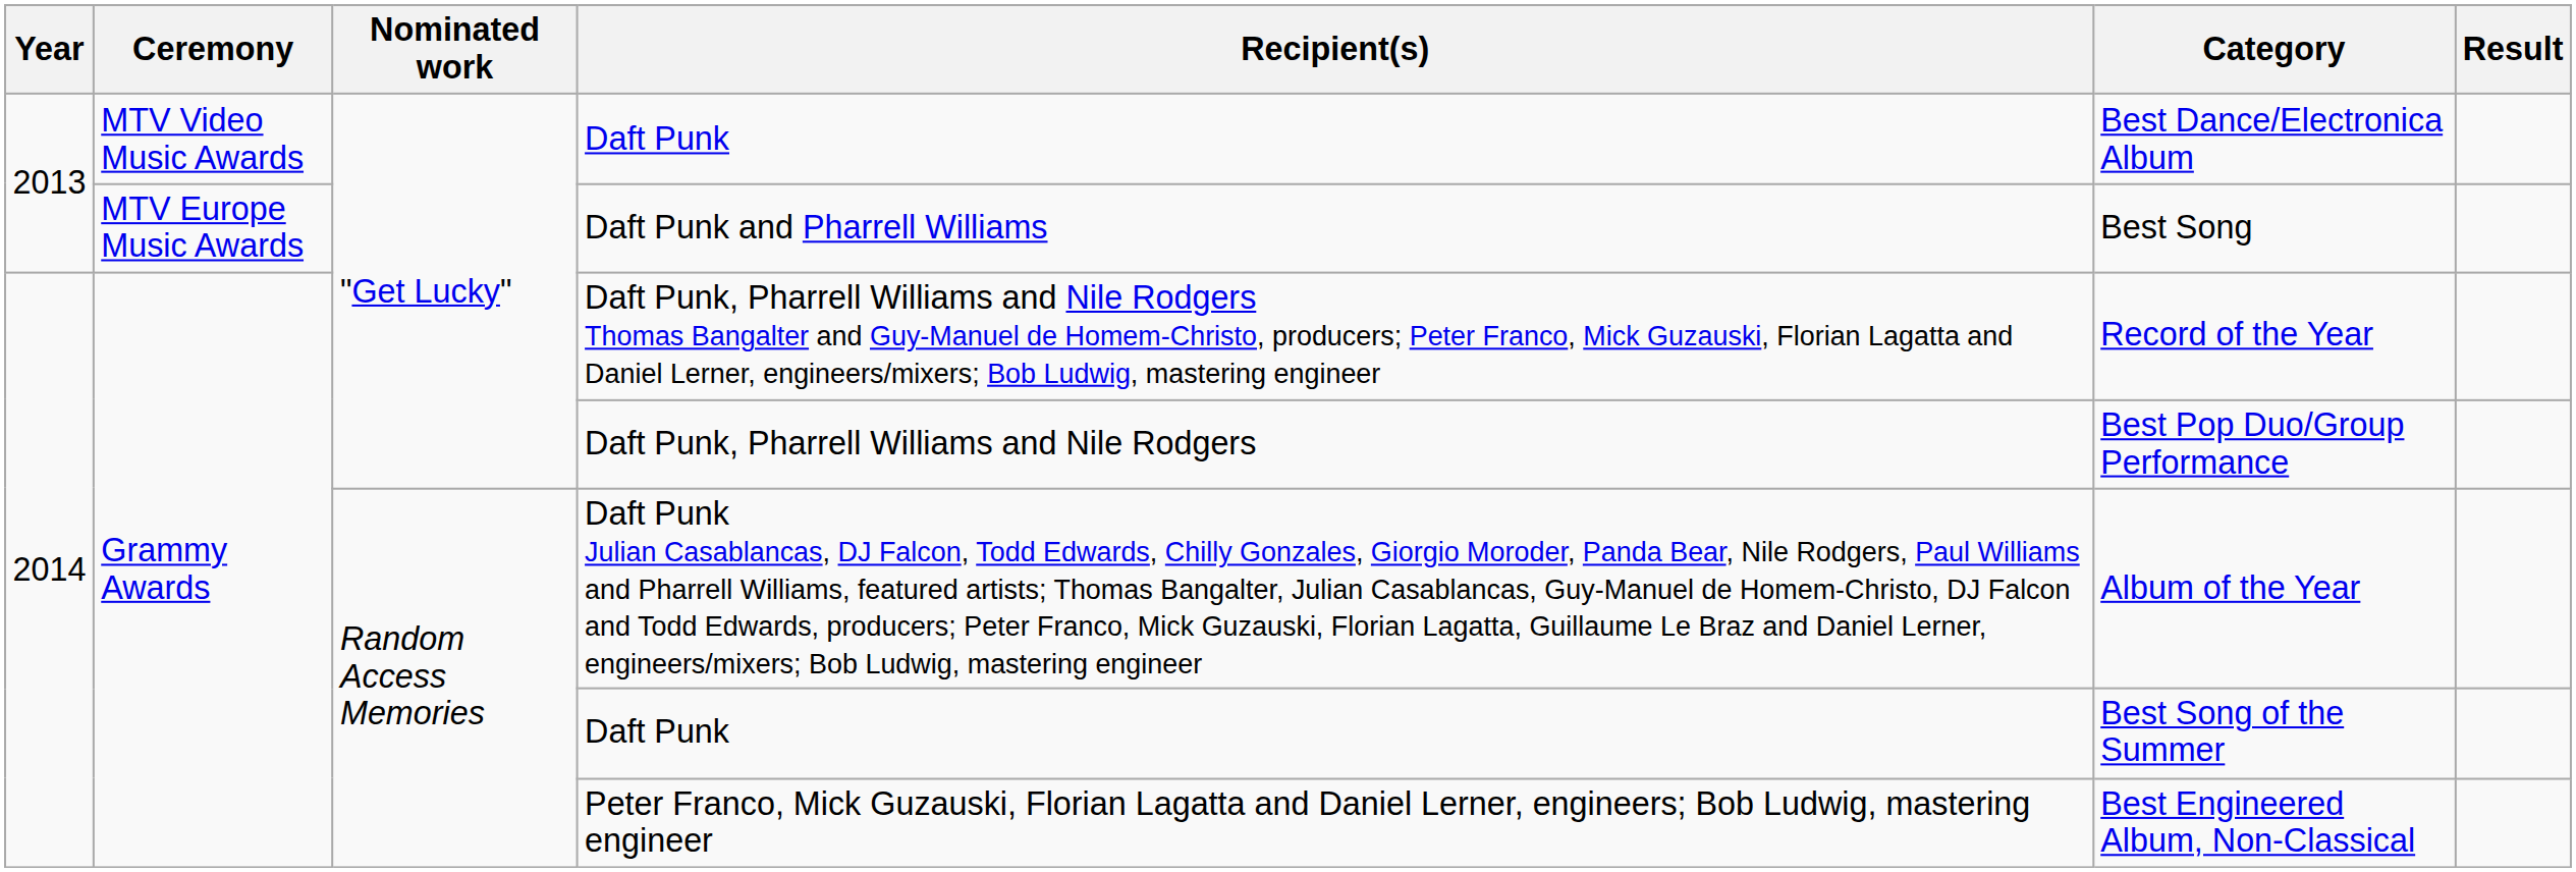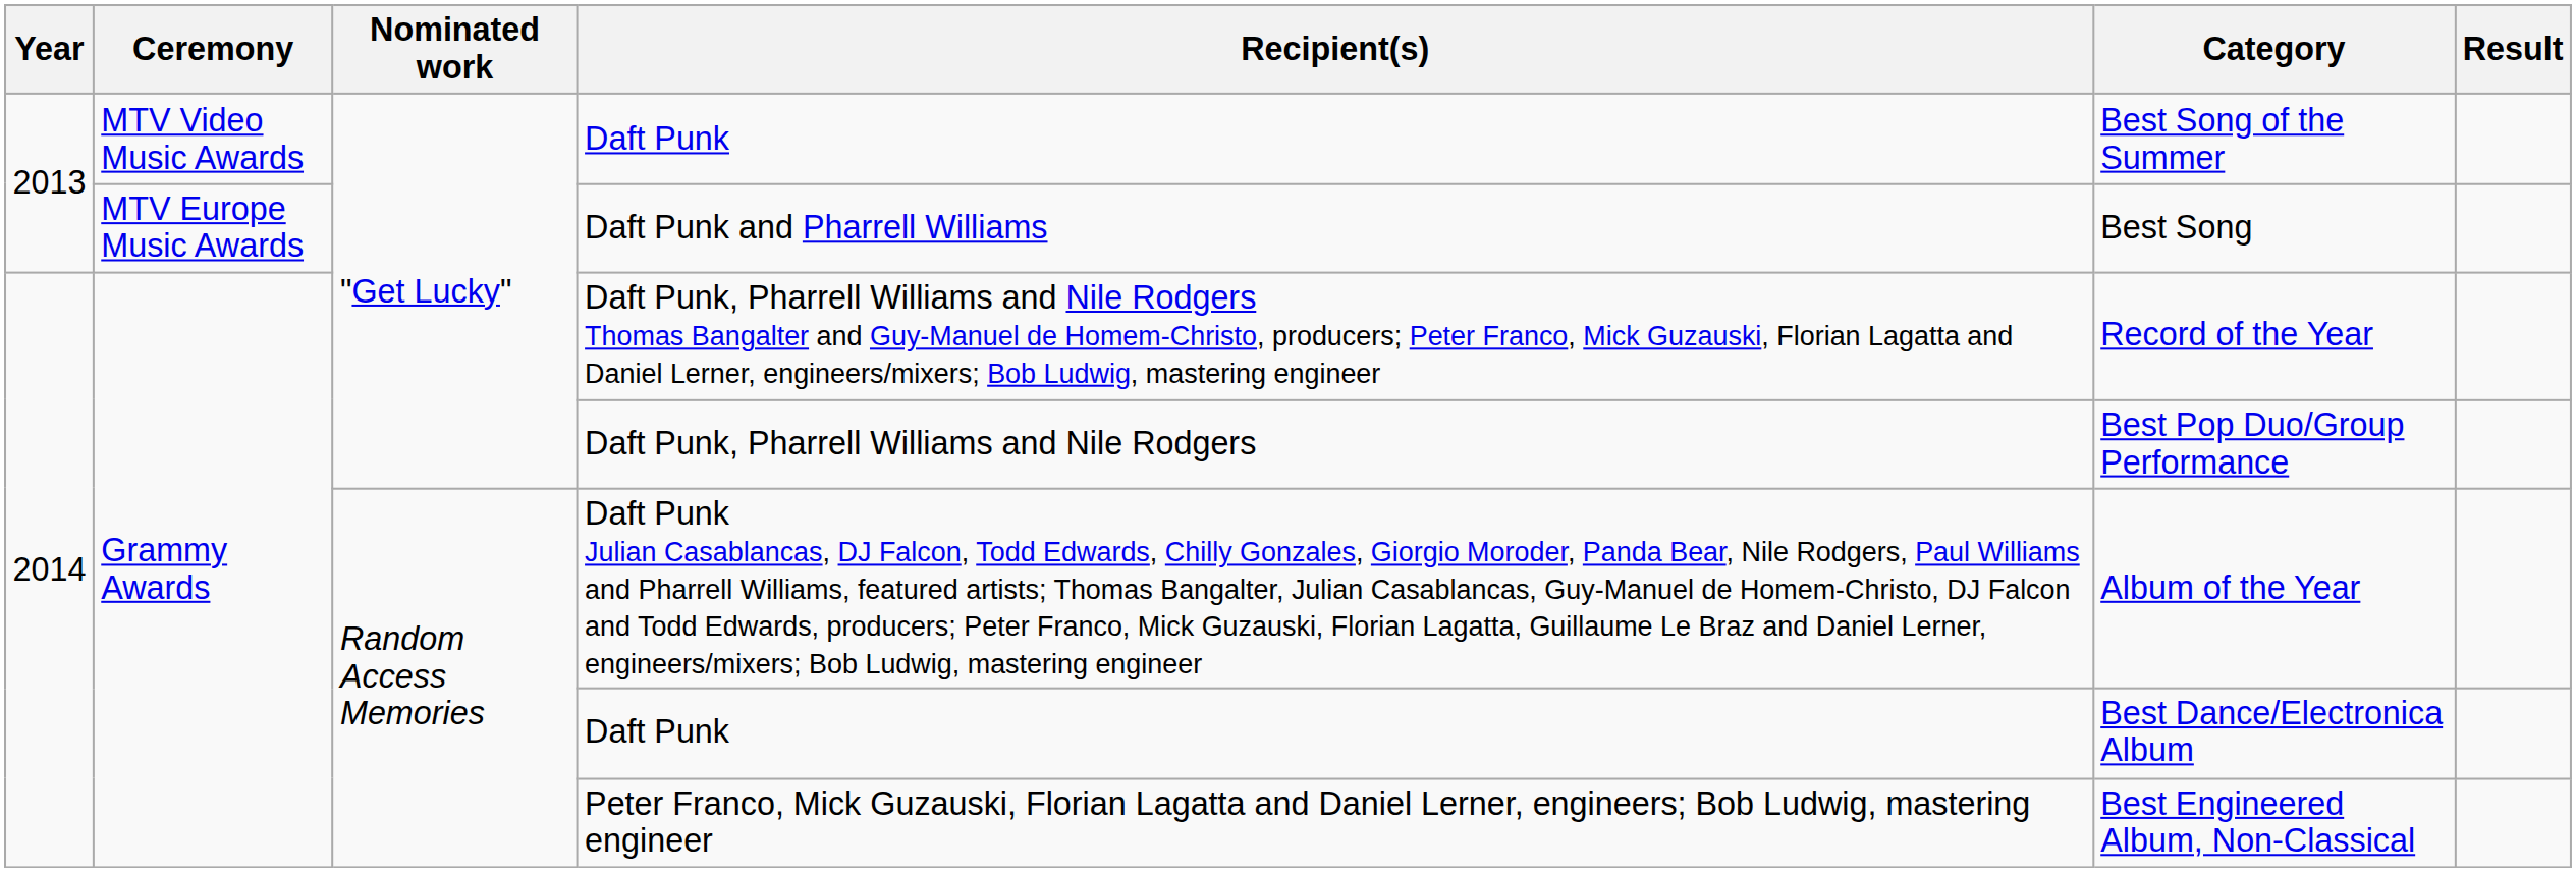MTV Video Music Awards / Daft Punk | Category: Best Dance/Electronica Album -> Best Song of the Summer
Grammy Awards / Daft Punk | Category: Best Song of the Summer -> Best Dance/Electronica Album
